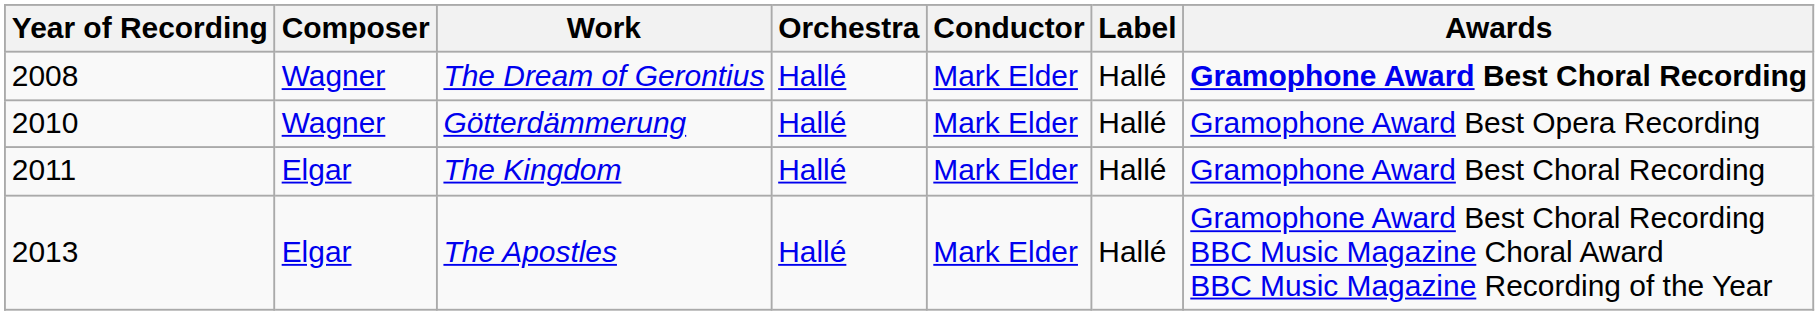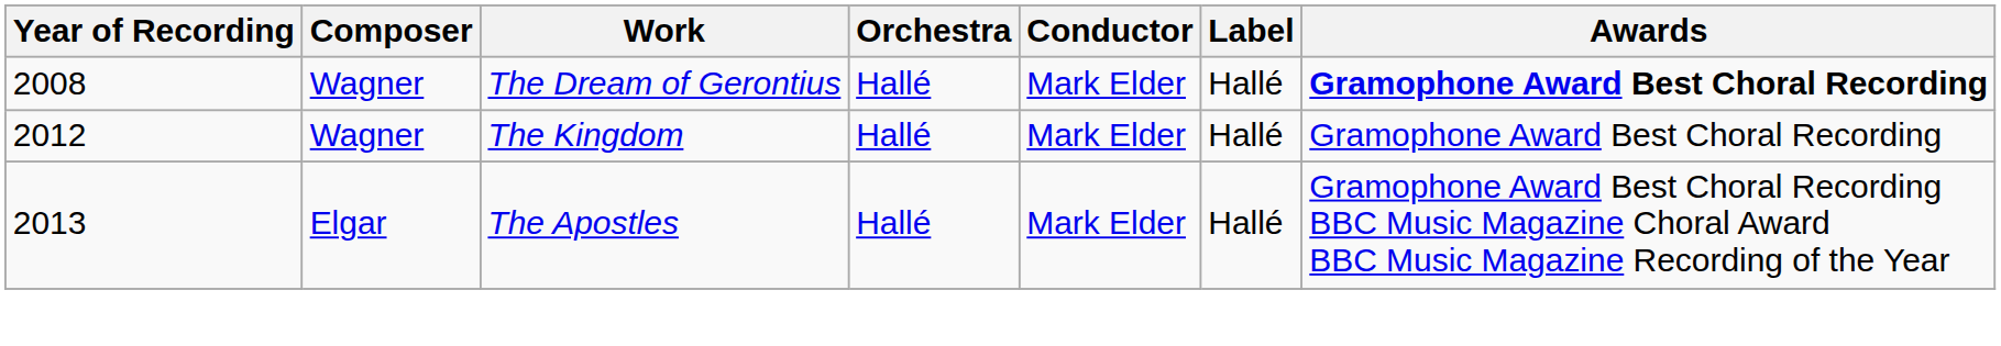- row: 2010 | Wagner | Götterdämmerung | Hallé | Mark Elder | Hallé | Gramophone Award Best Opera Recording
The Kingdom | Year of Recording: 2011 -> 2012
The Kingdom | Composer: Elgar -> Wagner
